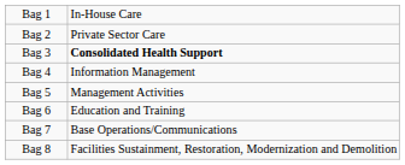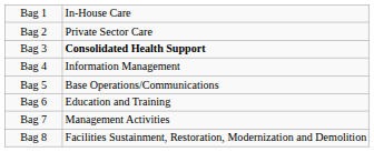Bag 5 | column 2: Management Activities -> Base Operations/Communications
Bag 7 | column 2: Base Operations/Communications -> Management Activities
